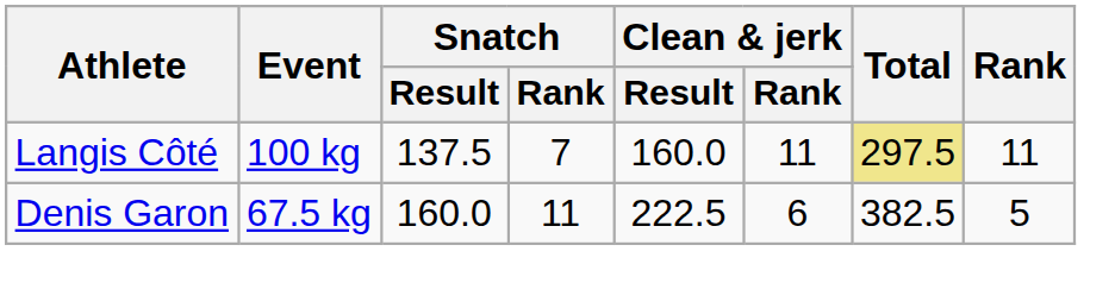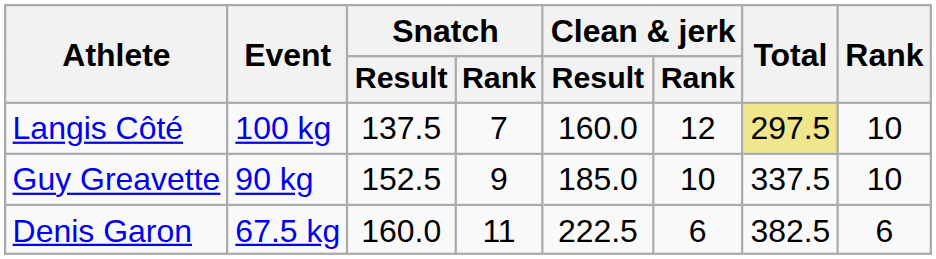Langis Côté | Clean & jerk / Rank: 11 -> 12
Langis Côté | Rank: 11 -> 10
+ row: Guy Greavette | 90 kg | 152.5 | 9 | 185.0 | 10 | 337.5 | 10
Denis Garon | Rank: 5 -> 6
